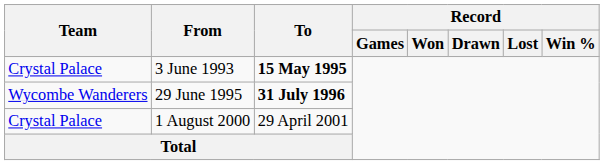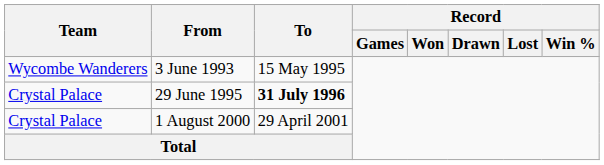3 June 1993 | Team: Crystal Palace -> Wycombe Wanderers
3 June 1993 | To: bold -> normal
29 June 1995 | Team: Wycombe Wanderers -> Crystal Palace
